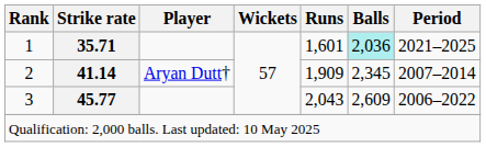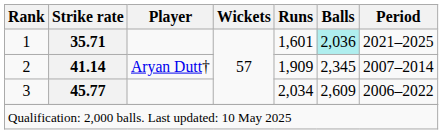3 | Runs: 2,043 -> 2,034
